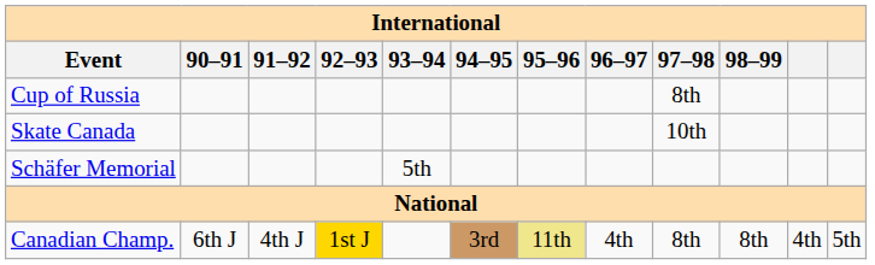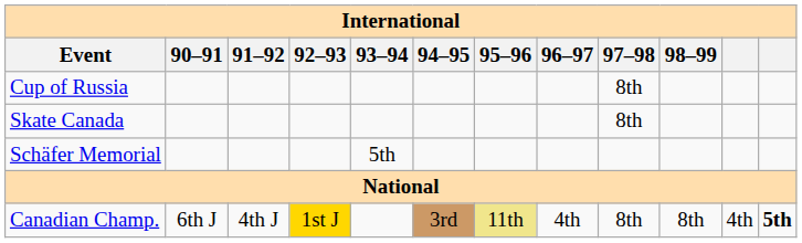Skate Canada | 97–98: 10th -> 8th
Canadian Champ. | column 12: normal -> bold
